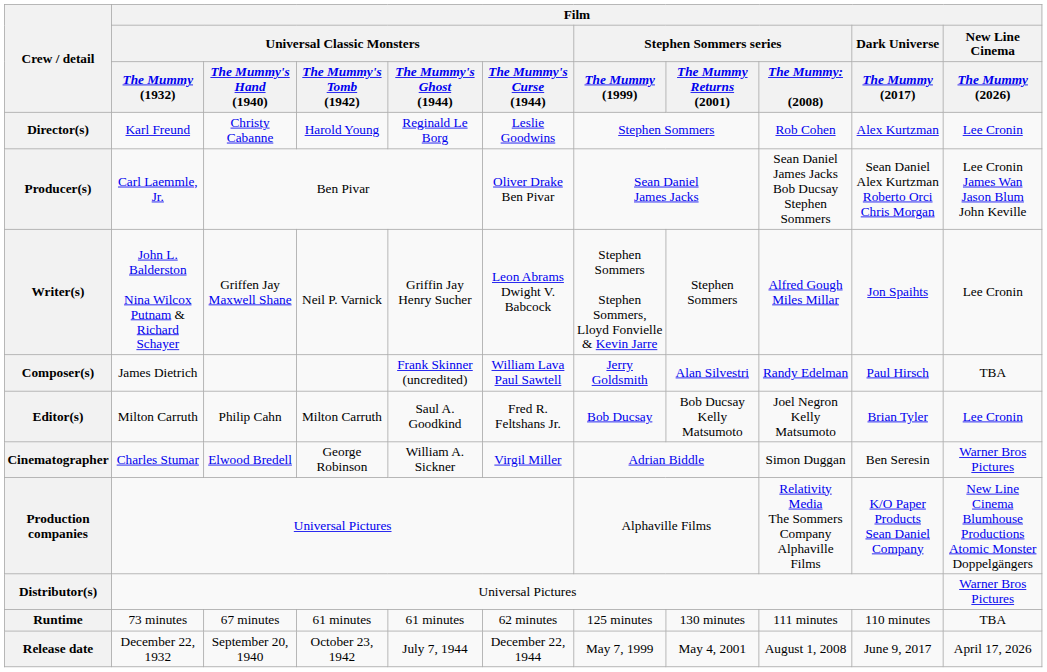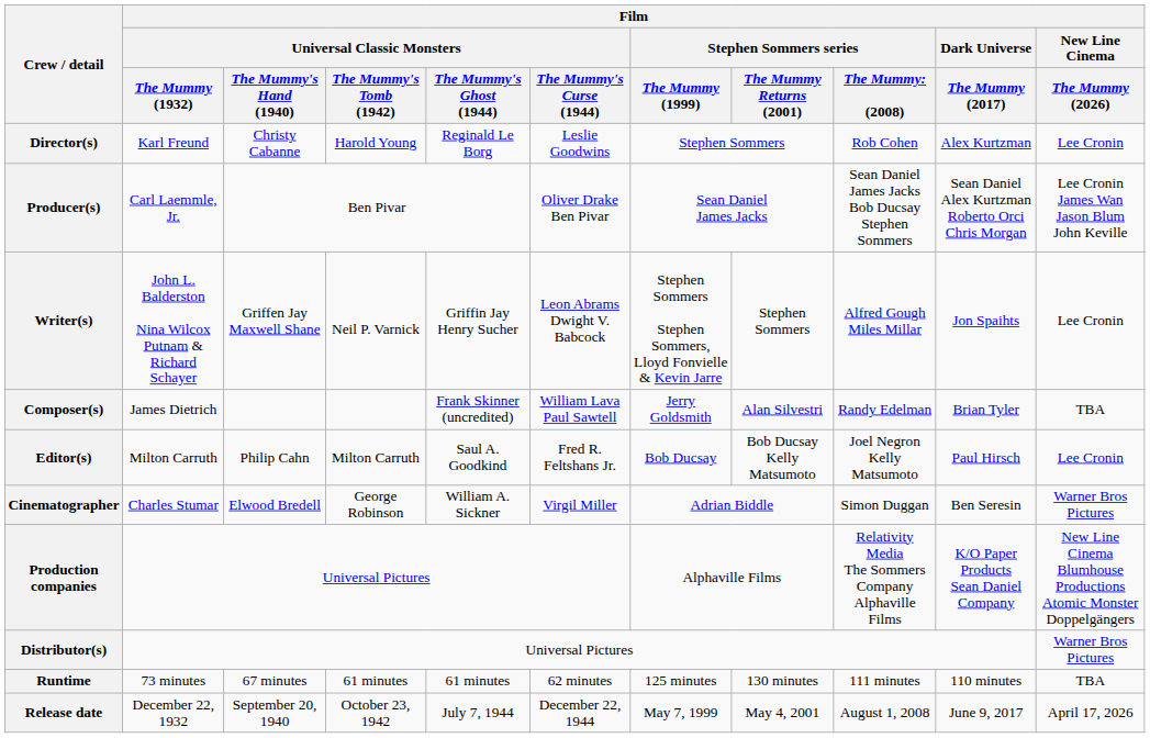Composer(s) | Film / Dark Universe / The Mummy (2017): Paul Hirsch -> Brian Tyler
Editor(s) | Film / Dark Universe / The Mummy (2017): Brian Tyler -> Paul Hirsch
